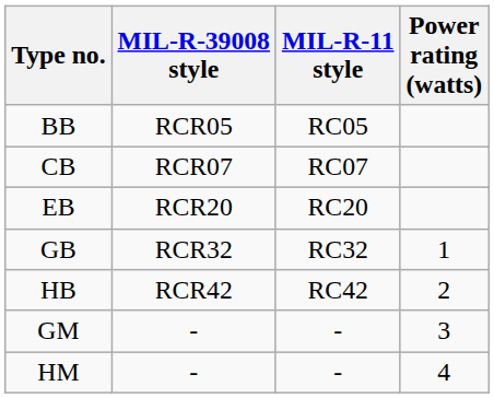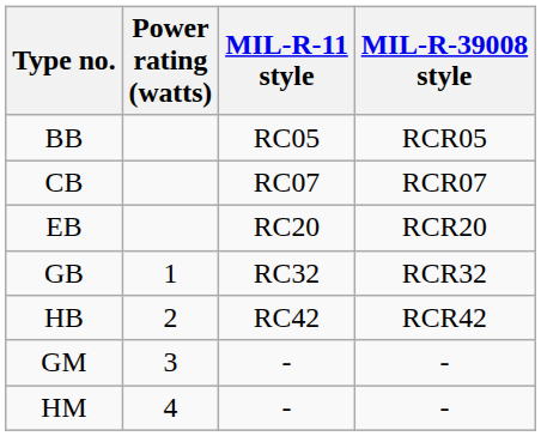columns swapped: Power rating (watts) <-> MIL-R-39008 style
